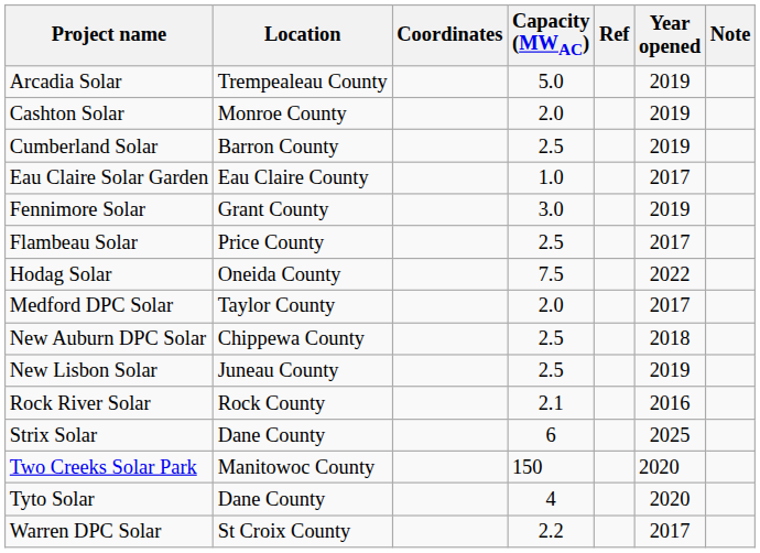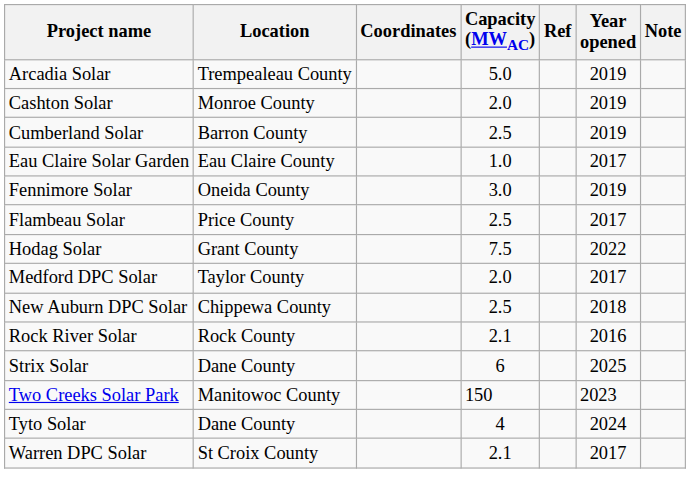Fennimore Solar | Location: Grant County -> Oneida County
Hodag Solar | Location: Oneida County -> Grant County
- row: New Lisbon Solar | Juneau County | 2.5 | 2019
Two Creeks Solar Park | Year opened: 2020 -> 2023
Tyto Solar | Year opened: 2020 -> 2024
Warren DPC Solar | Capacity (MWAC): 2.2 -> 2.1
